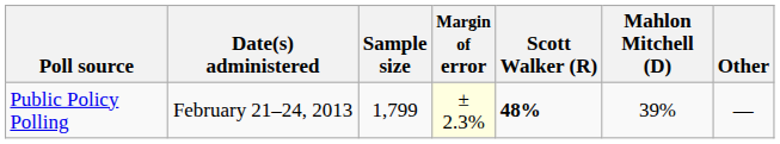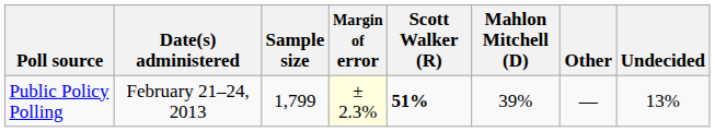+ column: Undecided | 13%
Public Policy Polling | Scott Walker (R): 48% -> 51%
